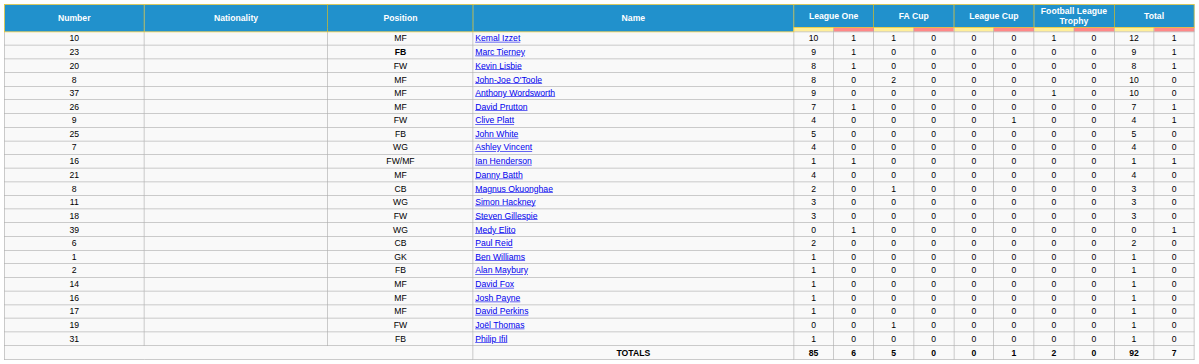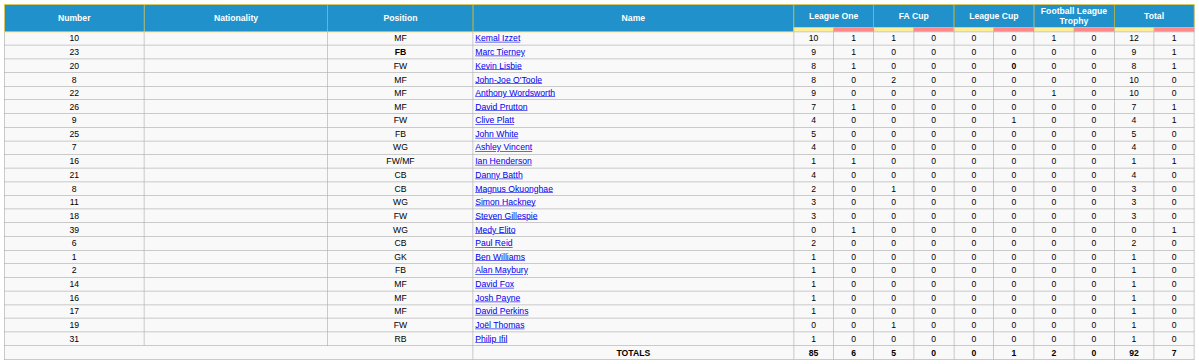Kevin Lisbie | column 10: normal -> bold
Anthony Wordsworth | Number: 37 -> 22
Danny Batth | Position: MF -> CB
Philip Ifil | Position: FB -> RB
